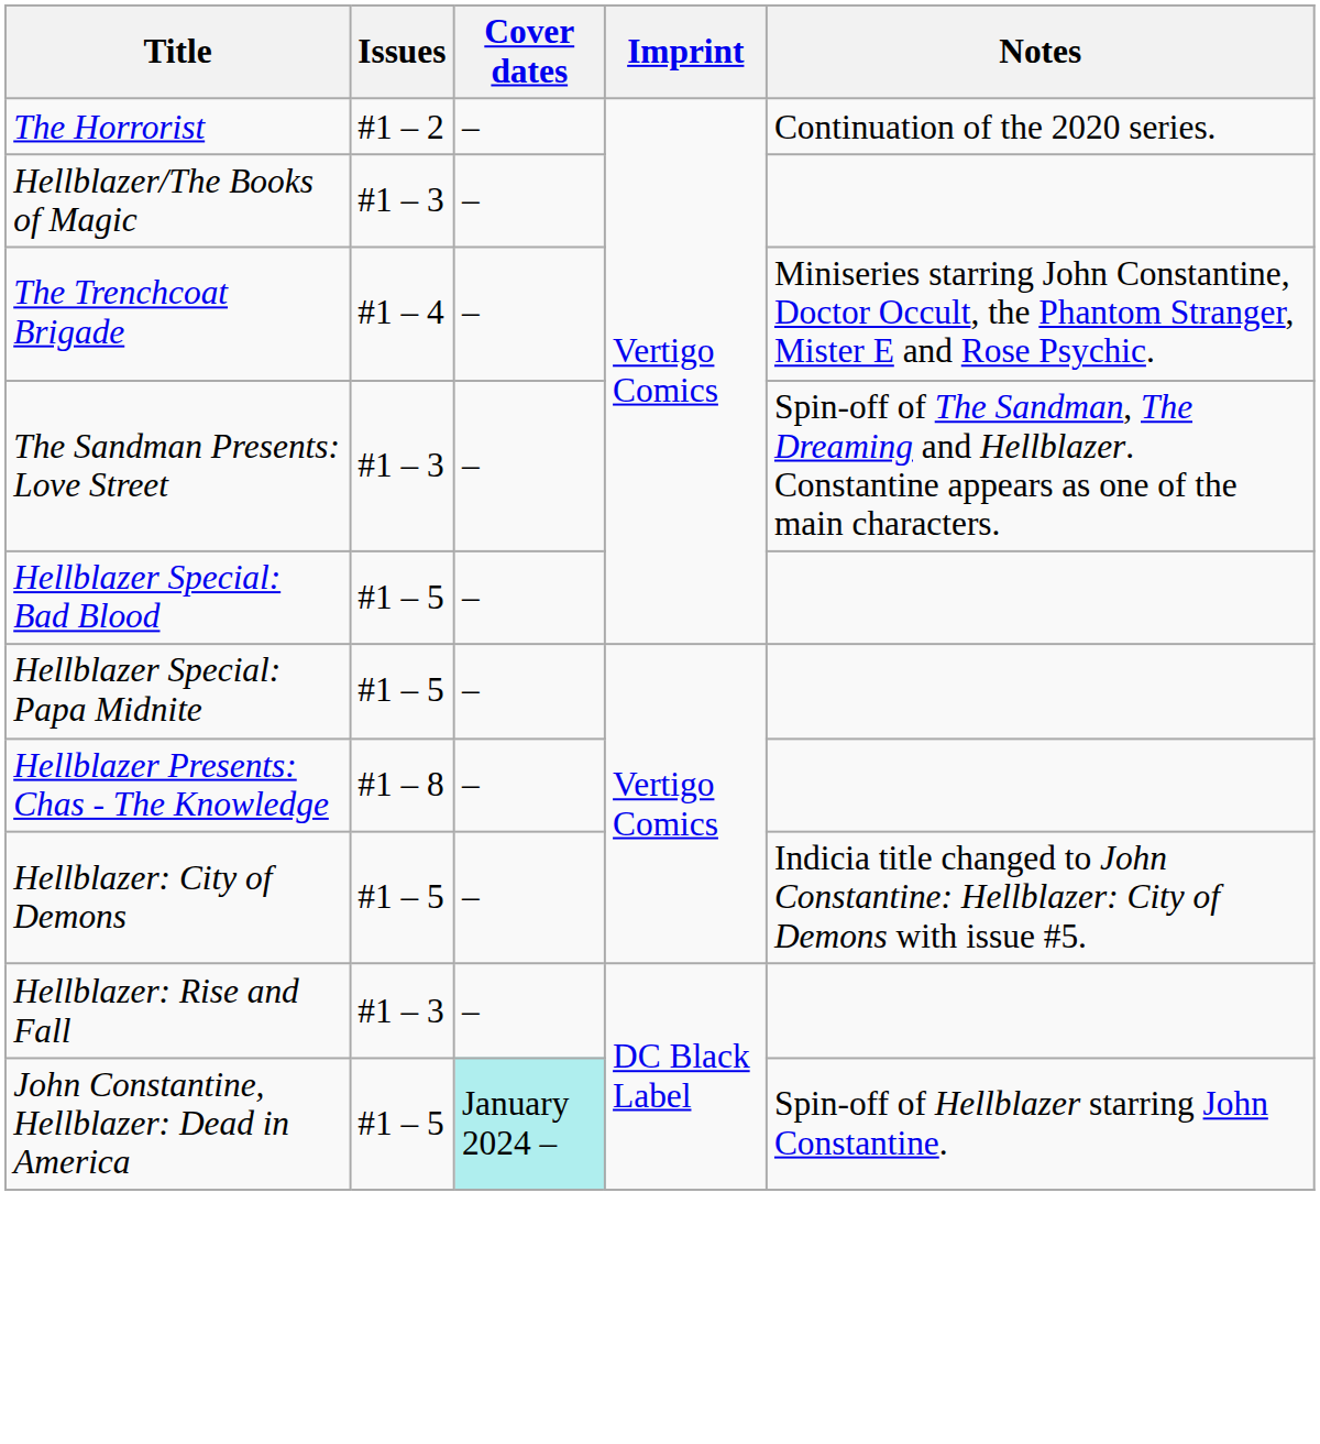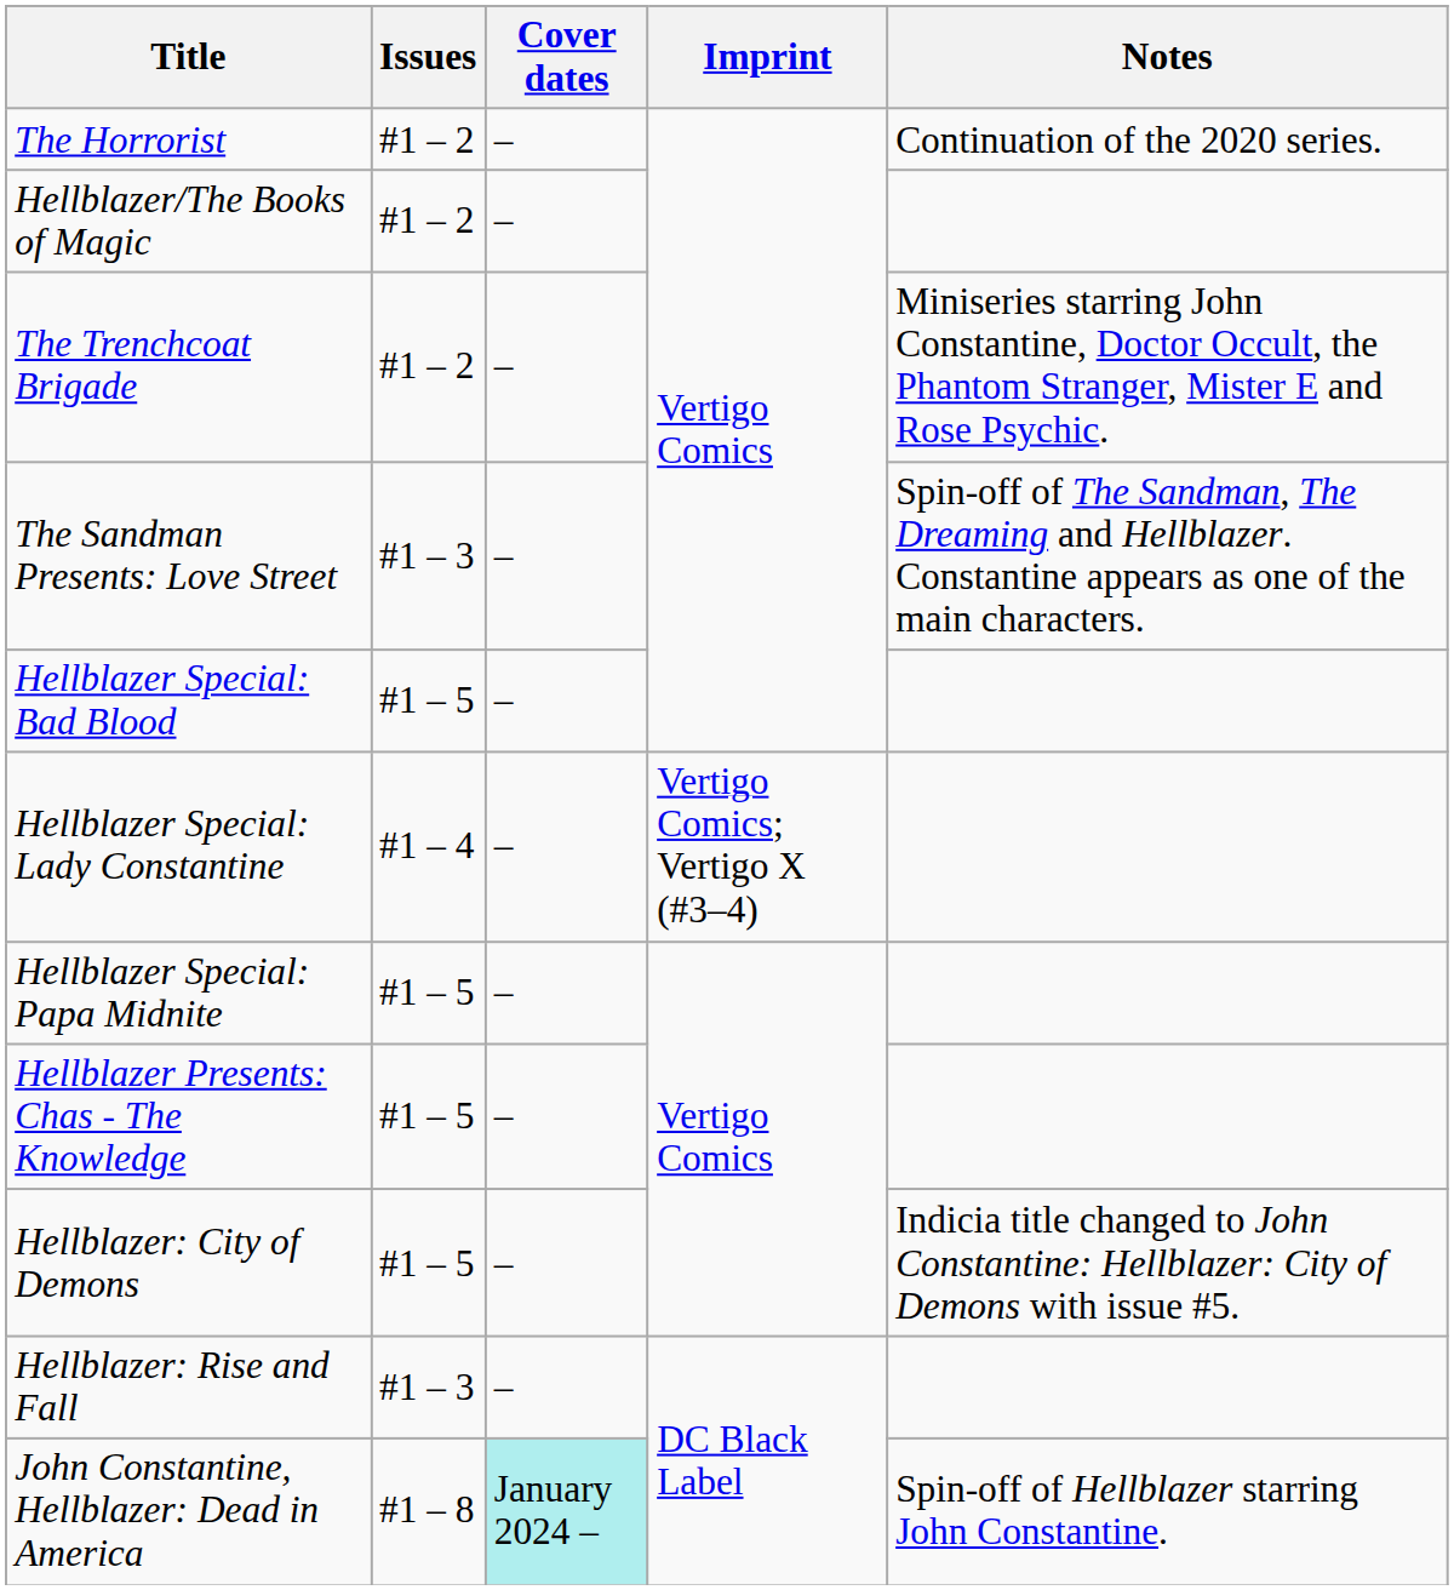Hellblazer/The Books of Magic | Issues: #1 – 3 -> #1 – 2
The Trenchcoat Brigade | Issues: #1 – 4 -> #1 – 2
+ row: Hellblazer Special: Lady Constantine | #1 – 4 | – | Vertigo Comics; Vertigo X (#3–4)
Hellblazer Presents: Chas - The Knowledge | Issues: #1 – 8 -> #1 – 5
John Constantine, Hellblazer: Dead in America | Issues: #1 – 5 -> #1 – 8
